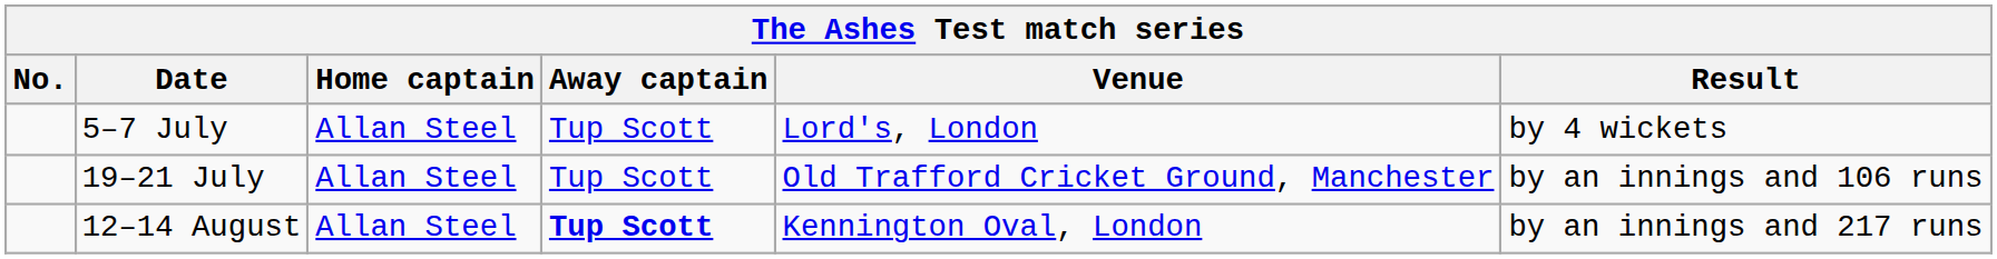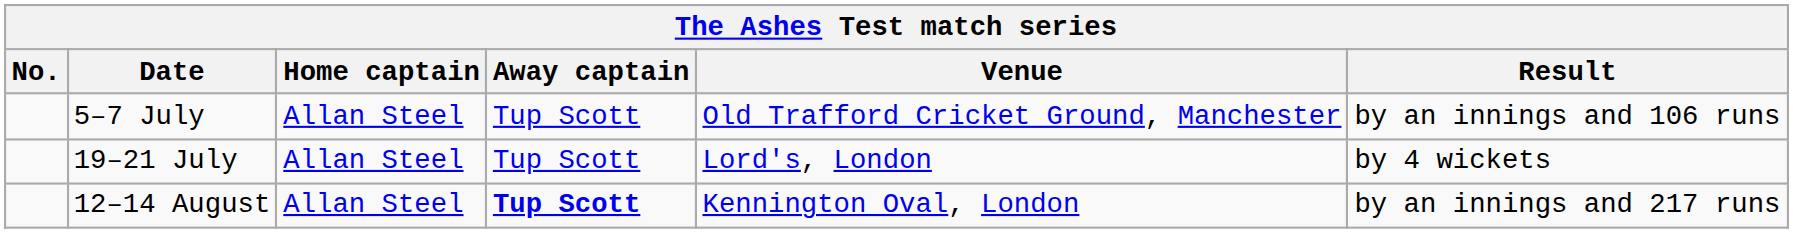5–7 July | Venue: Lord's, London -> Old Trafford Cricket Ground, Manchester
5–7 July | Result: by 4 wickets -> by an innings and 106 runs
19–21 July | Venue: Old Trafford Cricket Ground, Manchester -> Lord's, London
19–21 July | Result: by an innings and 106 runs -> by 4 wickets
